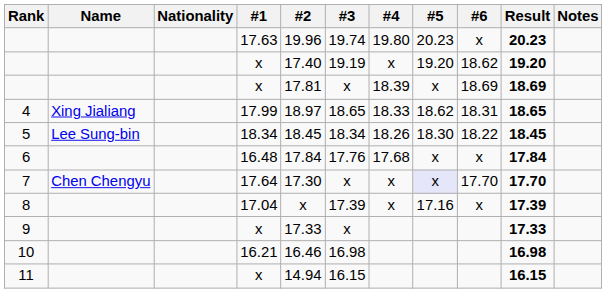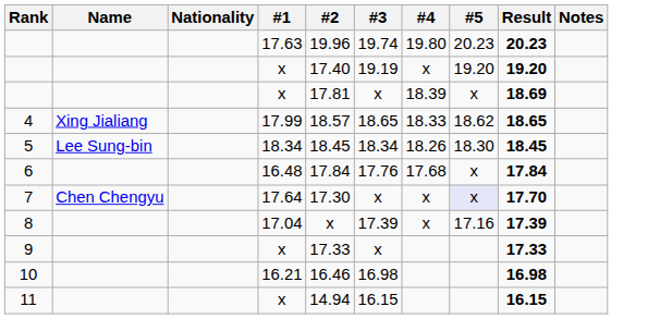- column: #6 | x | 18.62 | 18.69 | 18.31 | 18.22 | x | 17.70 | x
4 | #2: 18.97 -> 18.57
